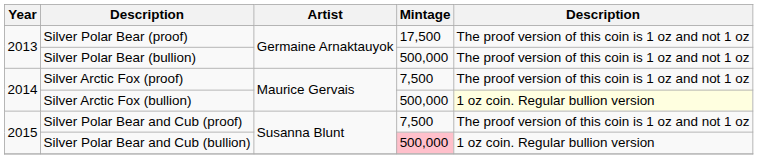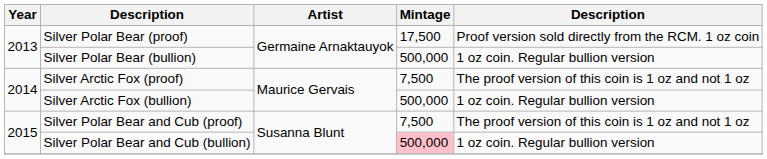Silver Polar Bear (proof) | column 5: The proof version of this coin is 1 oz and not 1 oz -> Proof version sold directly from the RCM. 1 oz coin
Silver Polar Bear (bullion) | column 5: The proof version of this coin is 1 oz and not 1 oz -> 1 oz coin. Regular bullion version
Silver Arctic Fox (bullion) | column 5: lightyellow background -> no background
